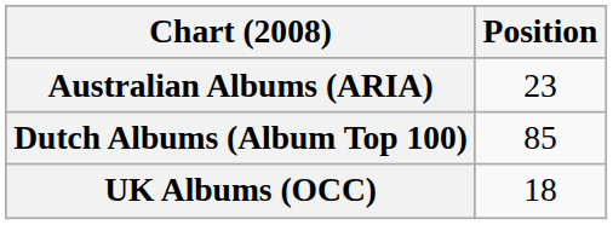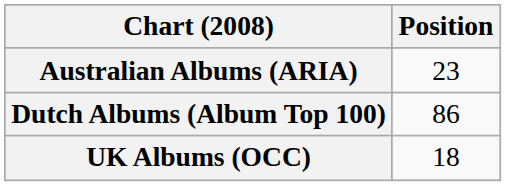Dutch Albums (Album Top 100) | Position: 85 -> 86
